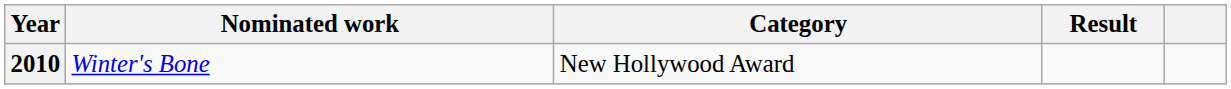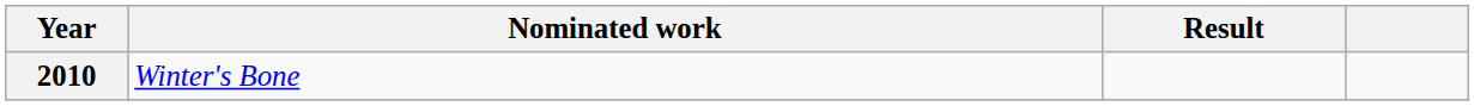- column: Category | New Hollywood Award
